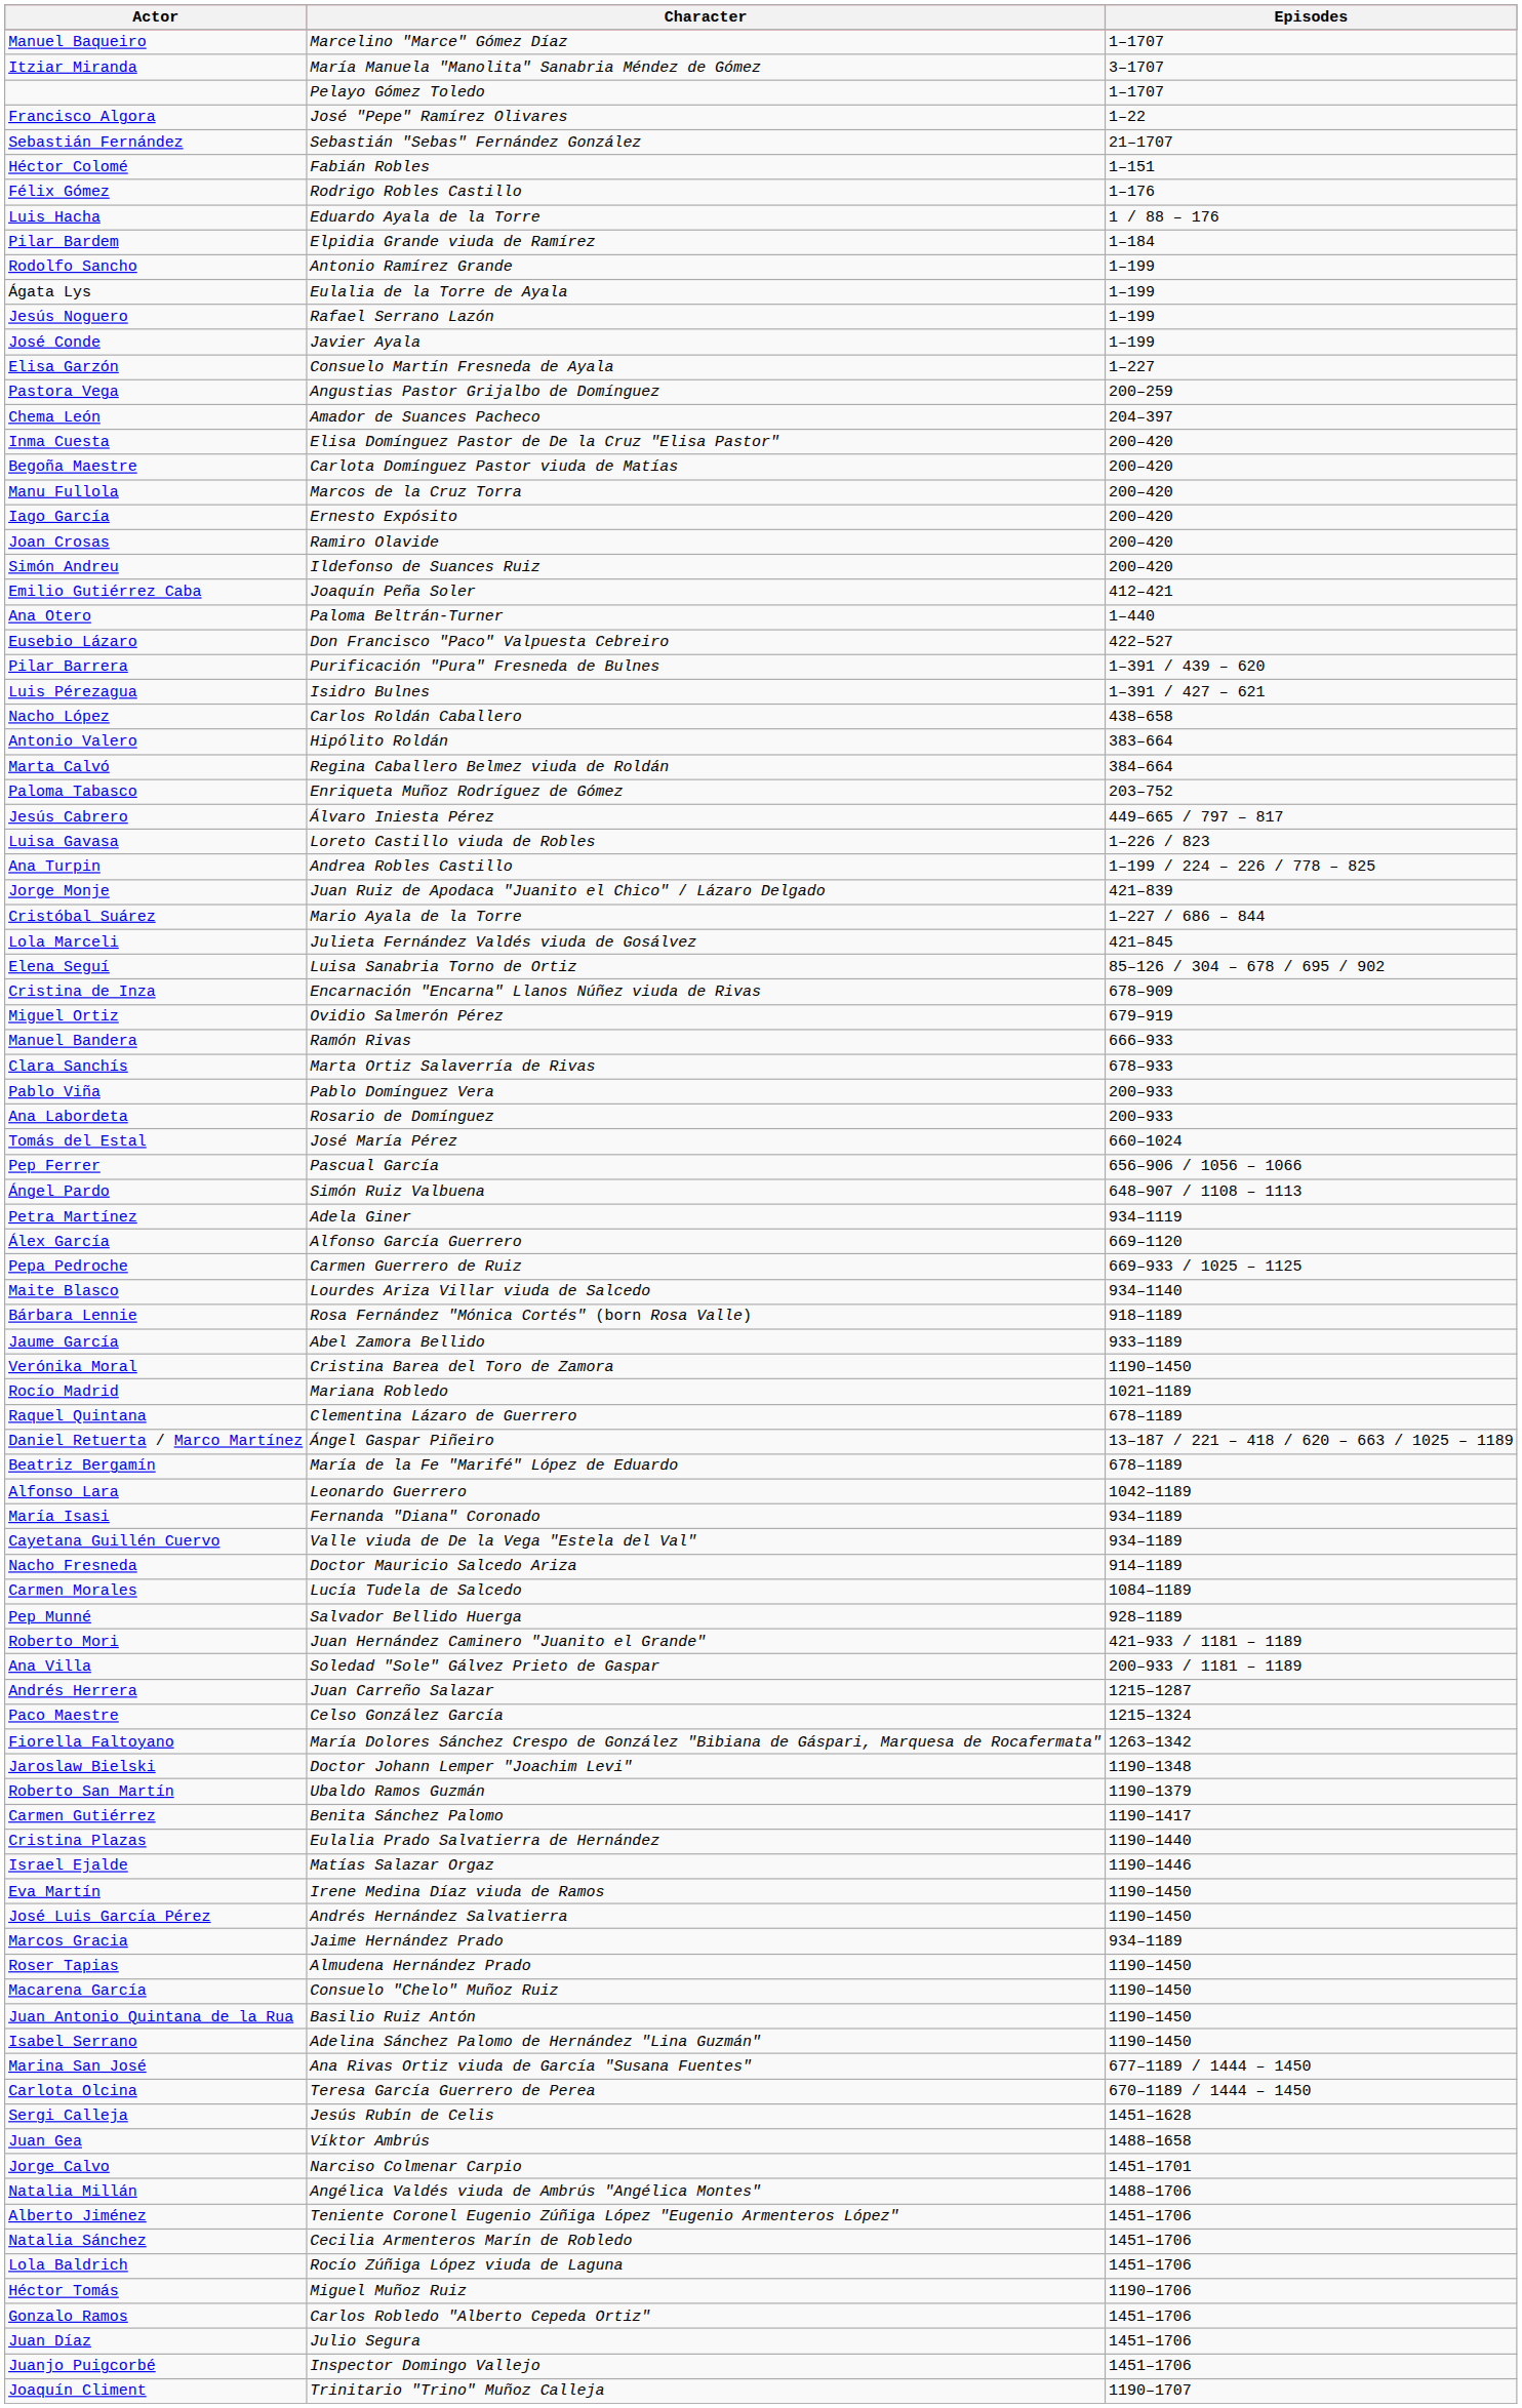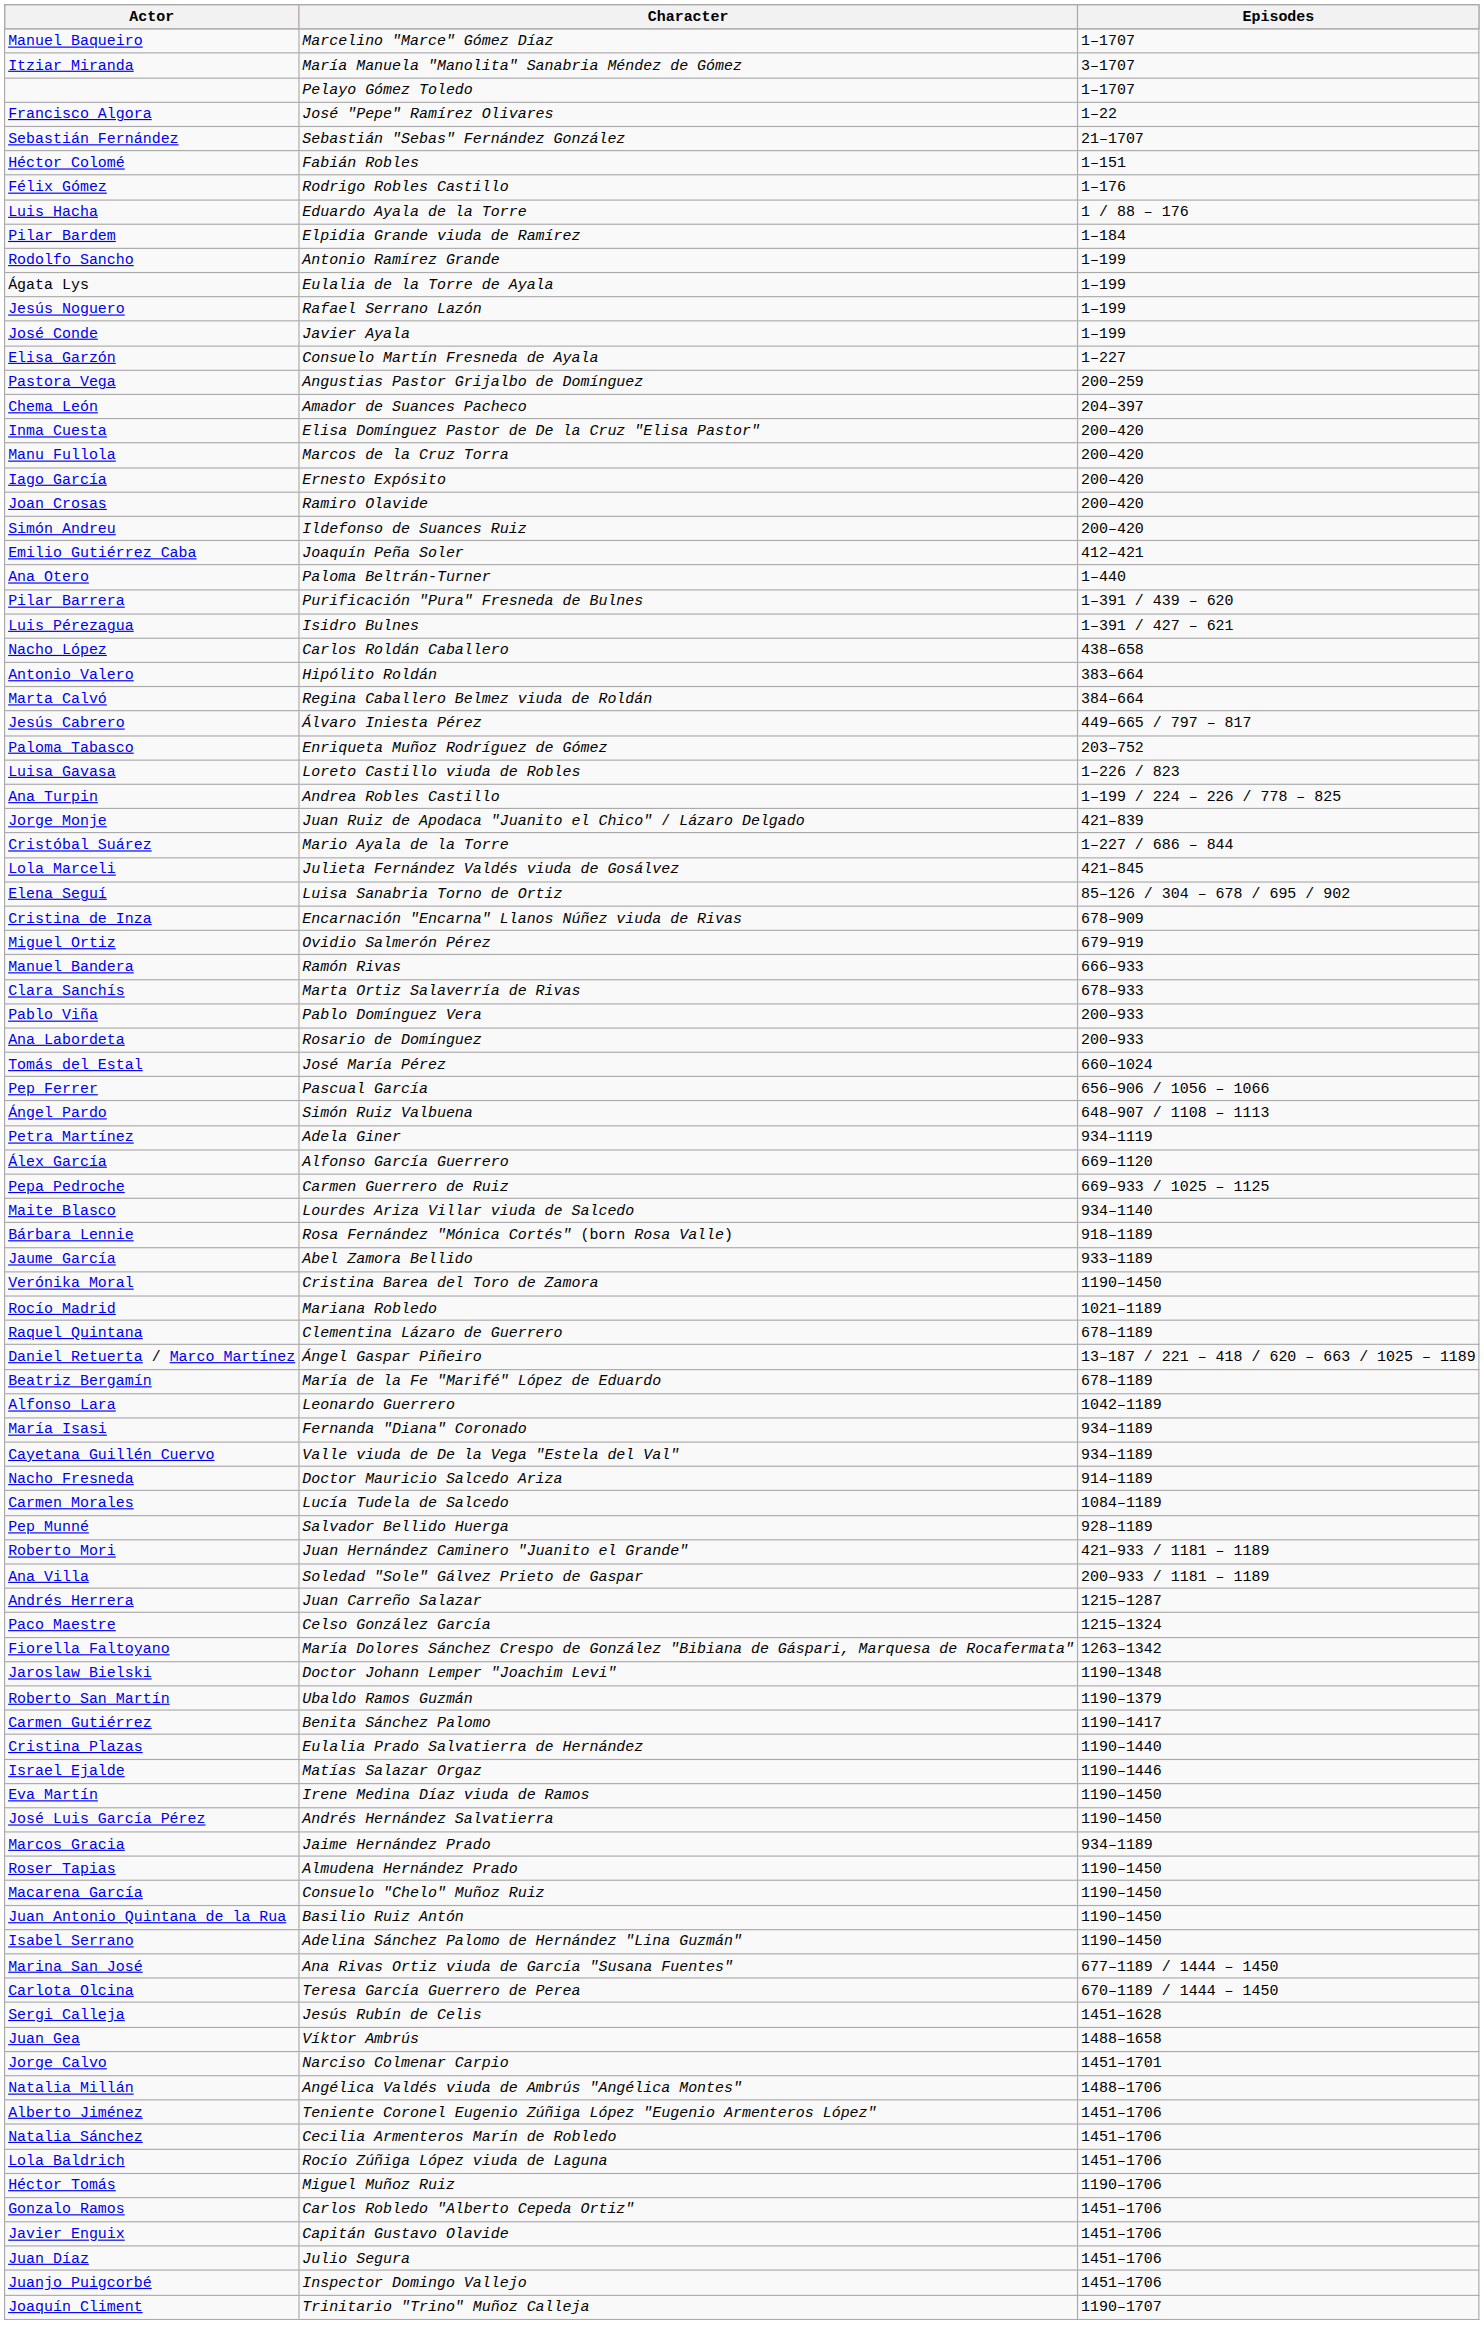- row: Begoña Maestre | Carlota Domínguez Pastor viuda de Matías | 200–420
- row: Eusebio Lázaro | Don Francisco "Paco" Valpuesta Cebreiro | 422–527
rows swapped: Paloma Tabasco <-> Jesús Cabrero
+ row: Javier Enguix | Capitán Gustavo Olavide | 1451–1706
